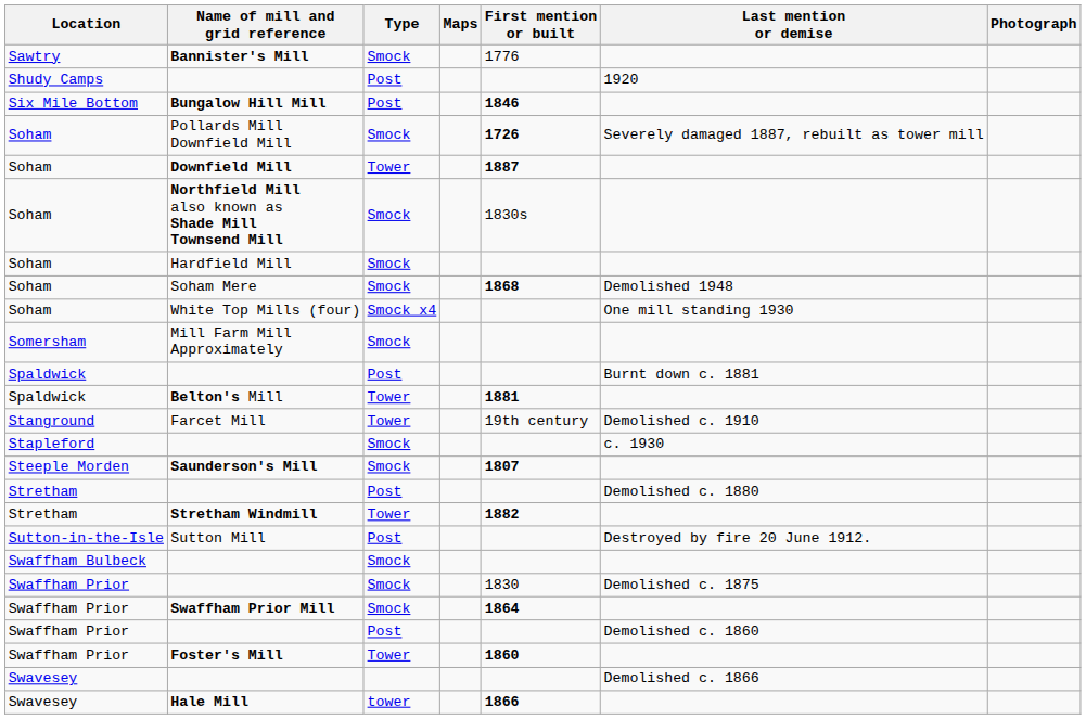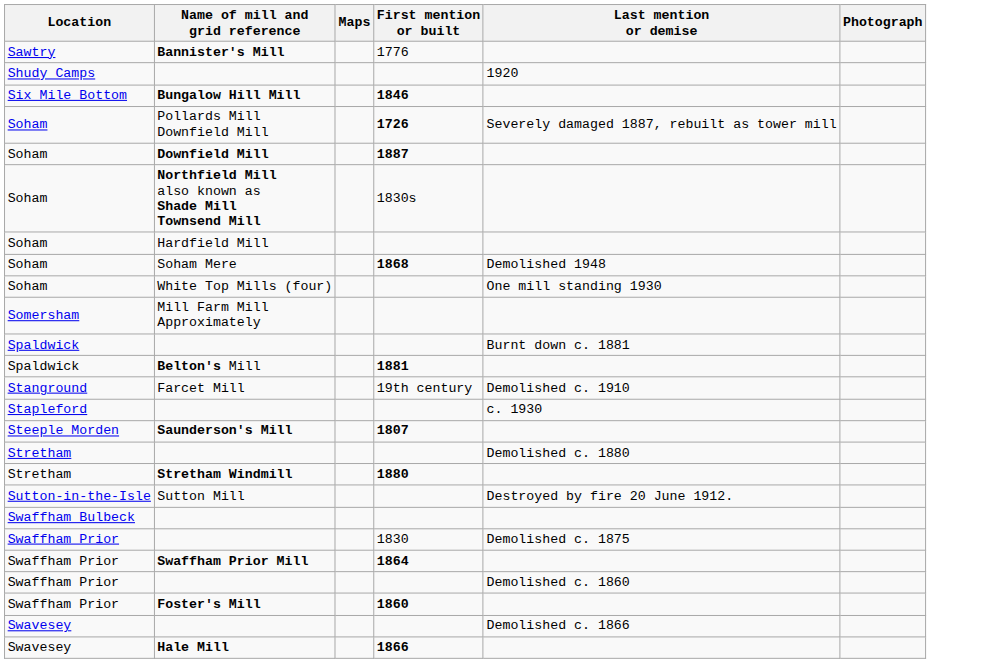- column: Type | Smock | Post | Post | Smock | Tower | Smock | Smock | Smock | Smock x4 | Smock | Post | Tower | Tower | Smock | Smock | Post | Tower | Post | Smock | Smock | Smock | Post | Tower | tower
Stretham Windmill | First mention or built: 1882 -> 1880
